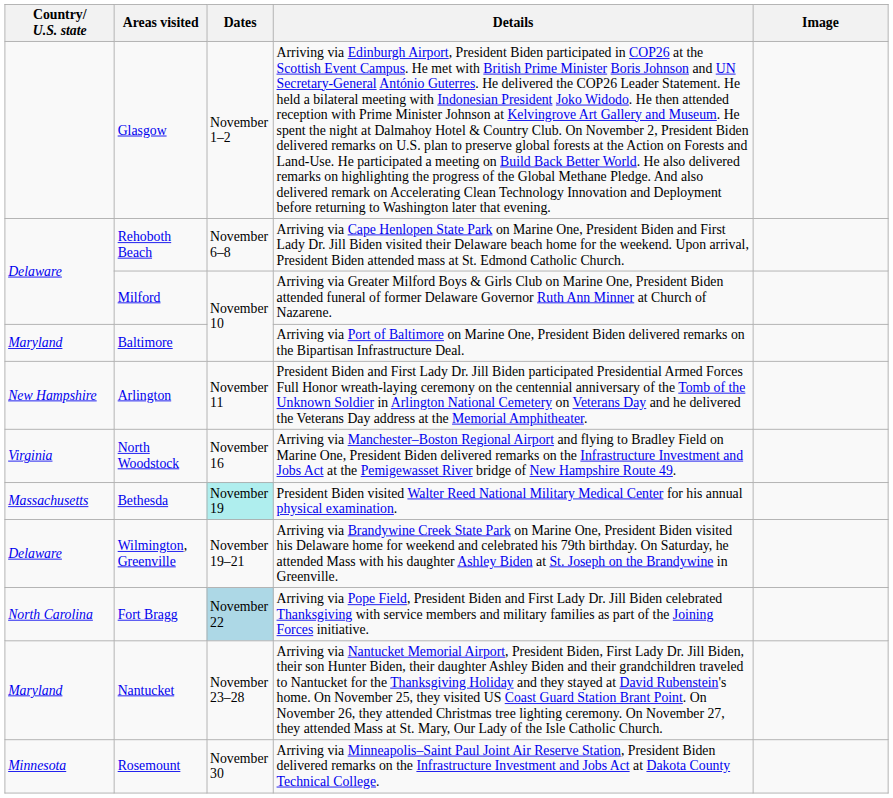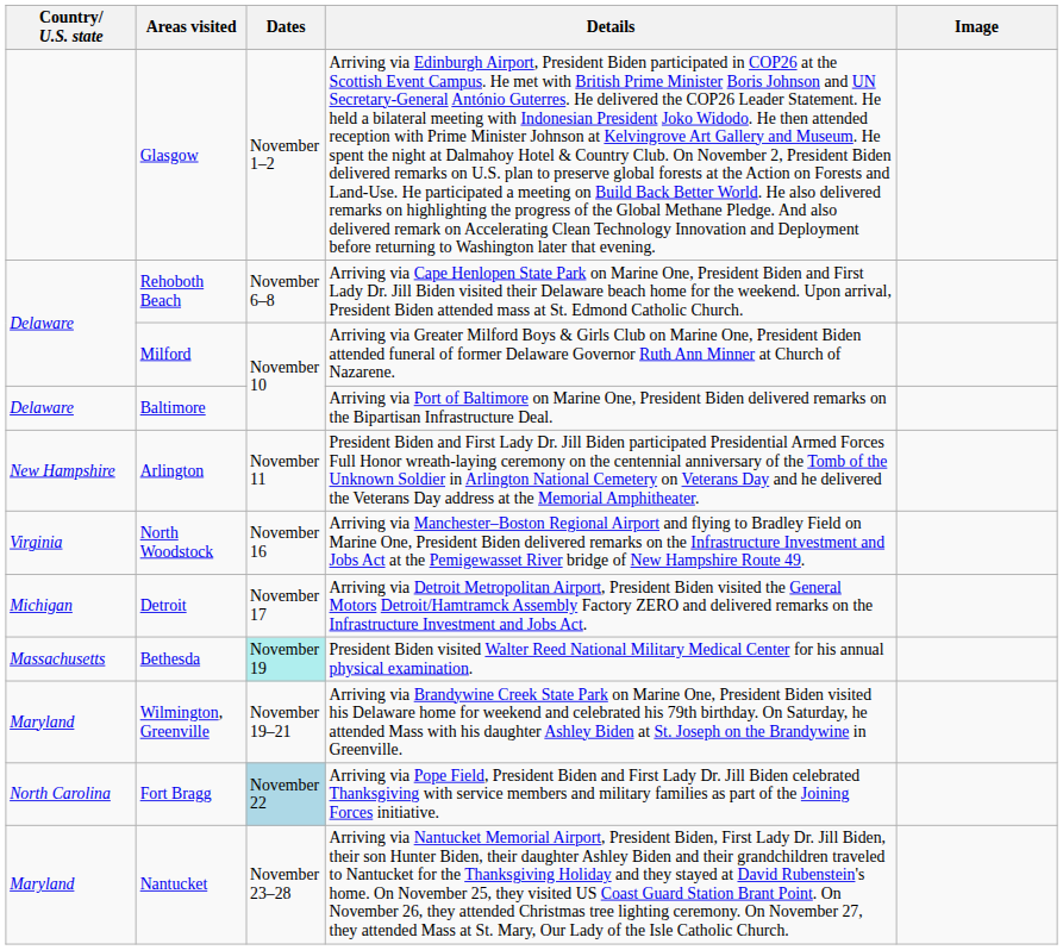Baltimore | Country/ U.S. state: Maryland -> Delaware
+ row: Michigan | Detroit | November 17 | Arriving via Detroit Metropolitan Airport, President Biden visited the General Motors Detroit/Hamtramck Assembly Factory ZERO and delivered remarks on the Infrastructure Investment and Jobs Act.
Wilmington, Greenville | Country/ U.S. state: Delaware -> Maryland
- row: Minnesota | Rosemount | November 30 | Arriving via Minneapolis–Saint Paul Joint Air Reserve Station, President Biden delivered remarks on the Infrastructure Investment and Jobs Act at Dakota County Technical College.
